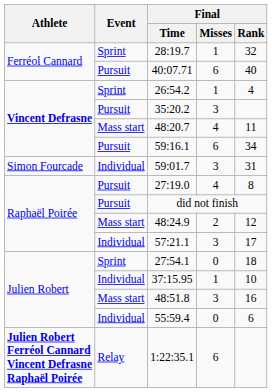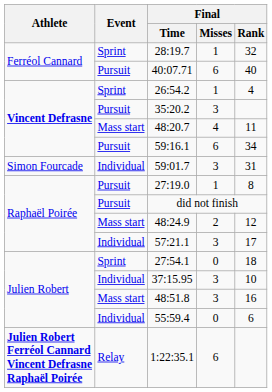27:19.0 | Final / Misses: 4 -> 1
37:15.95 | Final / Misses: 1 -> 3
